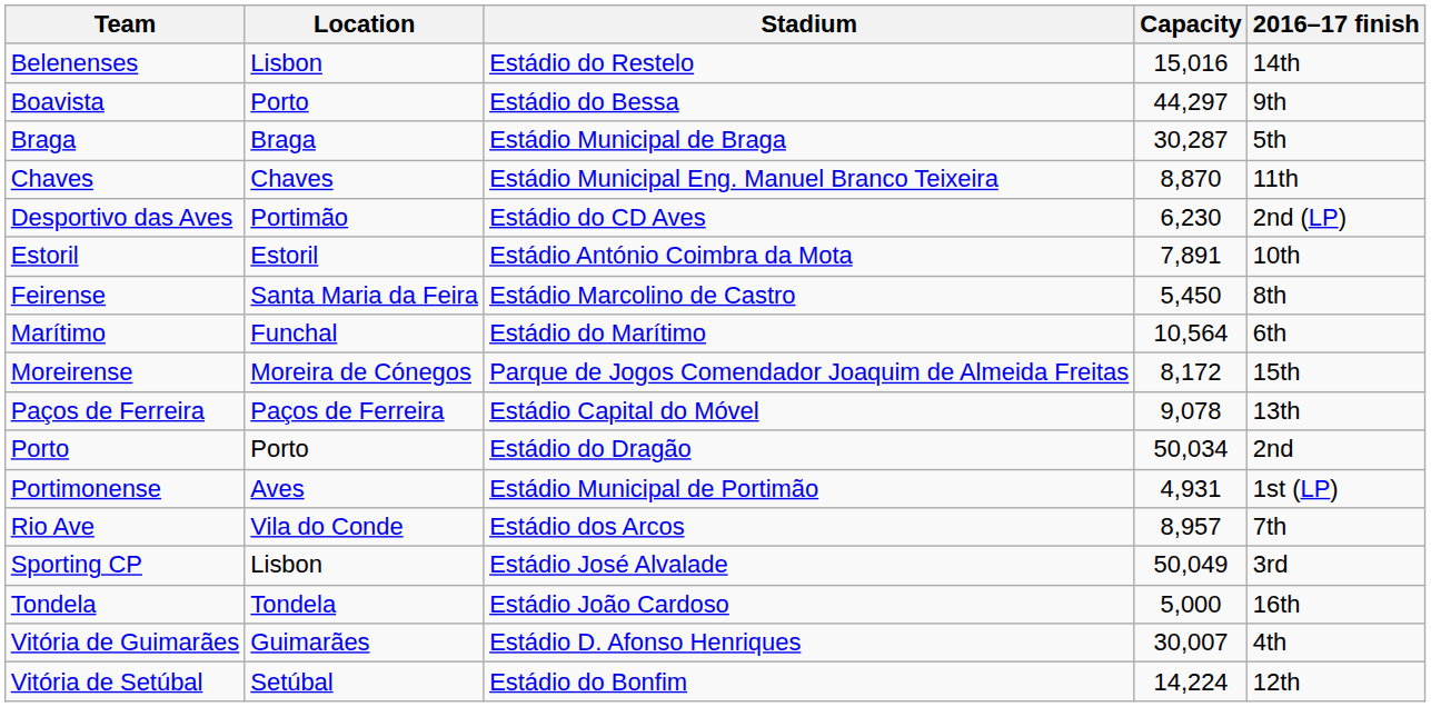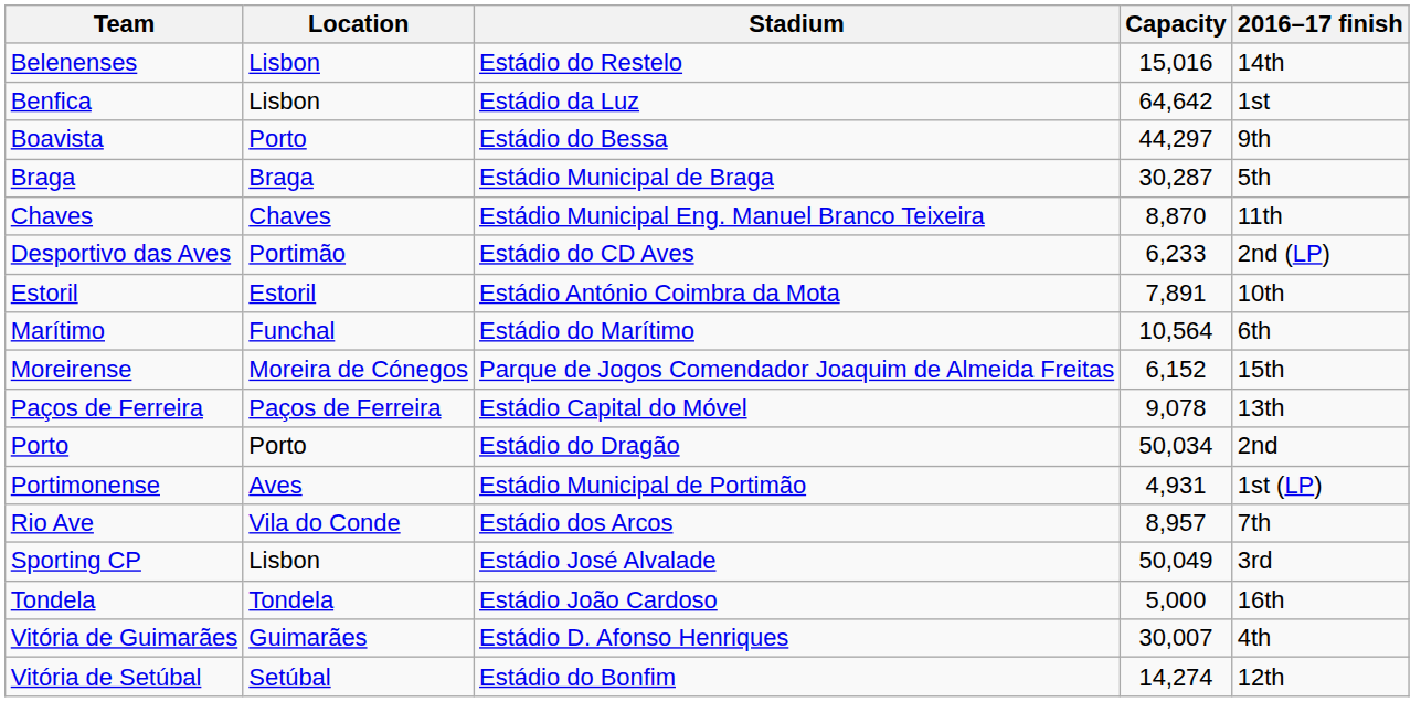+ row: Benfica | Lisbon | Estádio da Luz | 64,642 | 1st
Desportivo das Aves | Capacity: 6,230 -> 6,233
- row: Feirense | Santa Maria da Feira | Estádio Marcolino de Castro | 5,450 | 8th
Moreirense | Capacity: 8,172 -> 6,152
Vitória de Setúbal | Capacity: 14,224 -> 14,274
